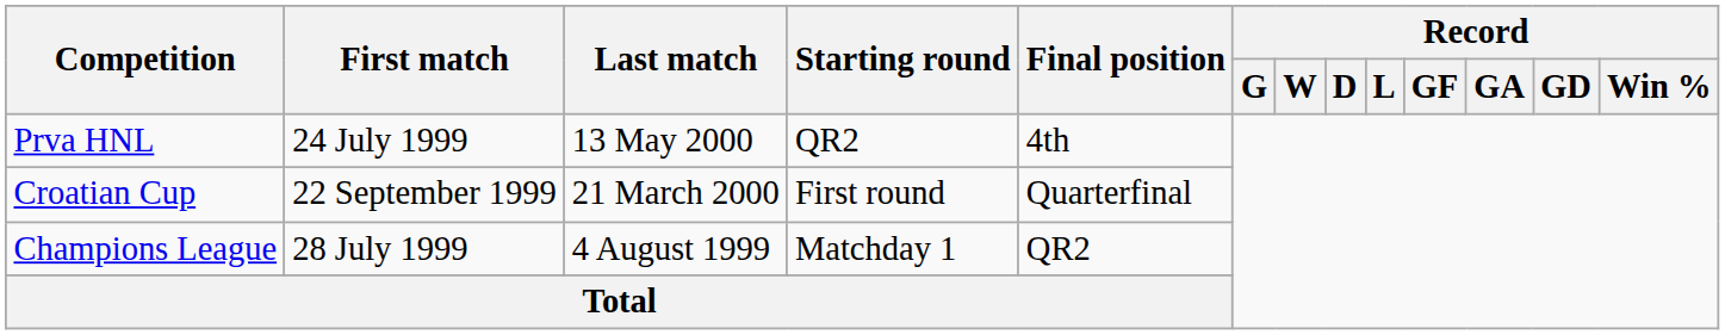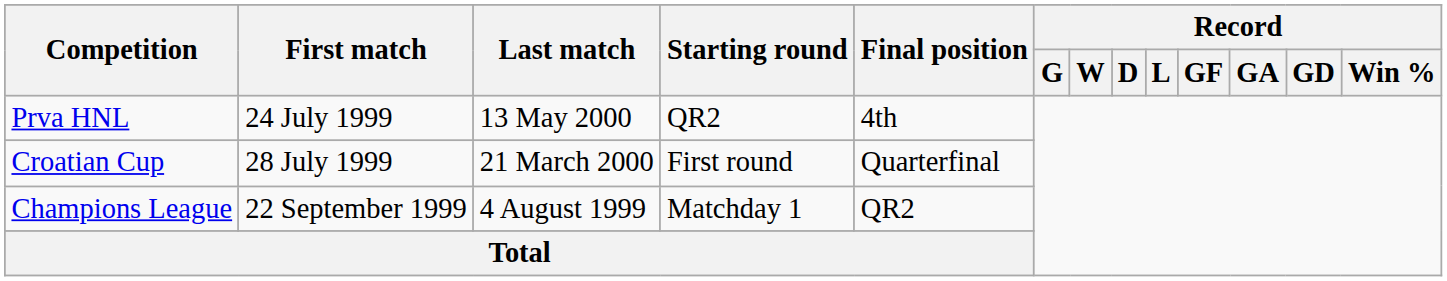Croatian Cup | First match: 22 September 1999 -> 28 July 1999
Champions League | First match: 28 July 1999 -> 22 September 1999
